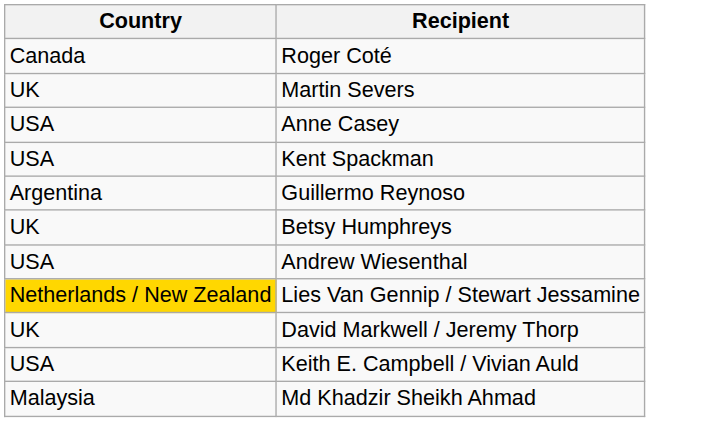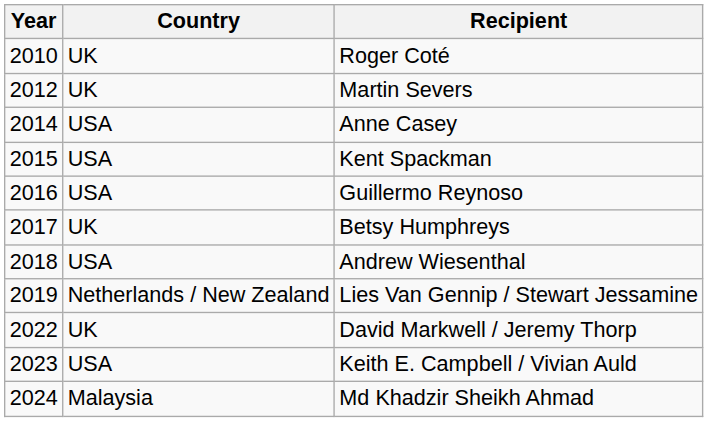+ column: Year | 2010 | 2012 | 2014 | 2015 | 2016 | 2017 | 2018 | 2019 | 2022 | 2023 | 2024
Roger Coté | Country: Canada -> UK
Guillermo Reynoso | Country: Argentina -> USA
Lies Van Gennip / Stewart Jessamine | Country: gold background -> no background
